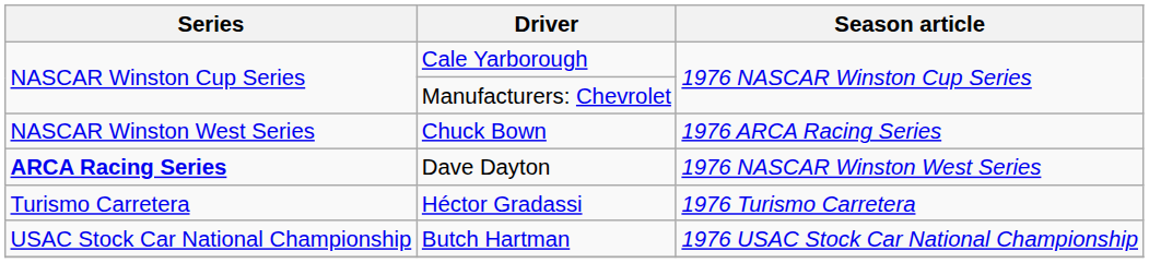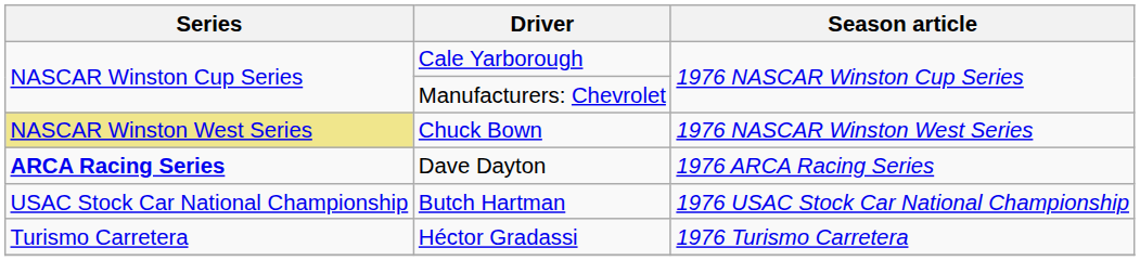Chuck Bown | Series: no background -> khaki background
Chuck Bown | Season article: 1976 ARCA Racing Series -> 1976 NASCAR Winston West Series
Dave Dayton | Season article: 1976 NASCAR Winston West Series -> 1976 ARCA Racing Series
rows swapped: Héctor Gradassi <-> Butch Hartman
